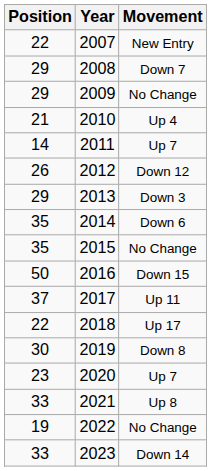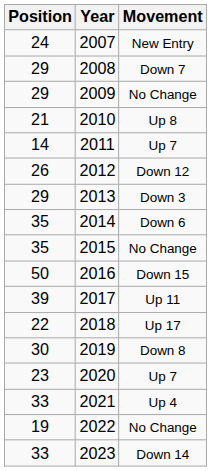2007 | Position: 22 -> 24
2010 | Movement: Up 4 -> Up 8
2017 | Position: 37 -> 39
2021 | Movement: Up 8 -> Up 4
